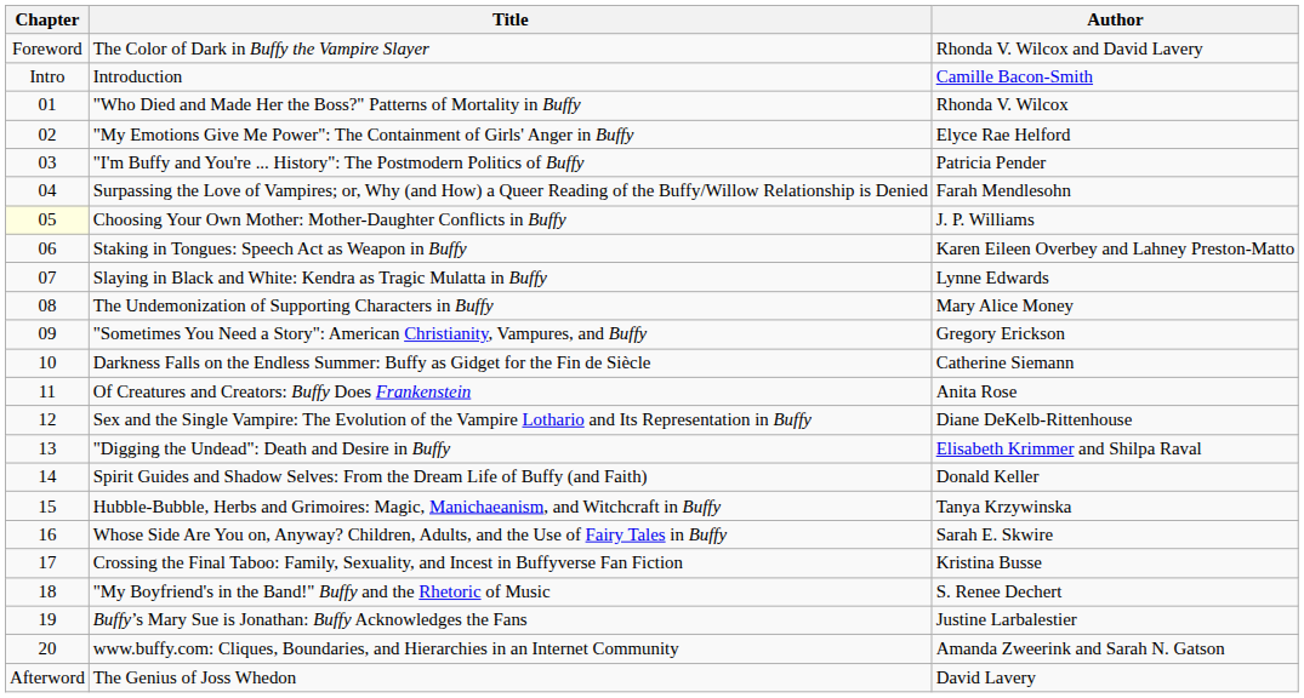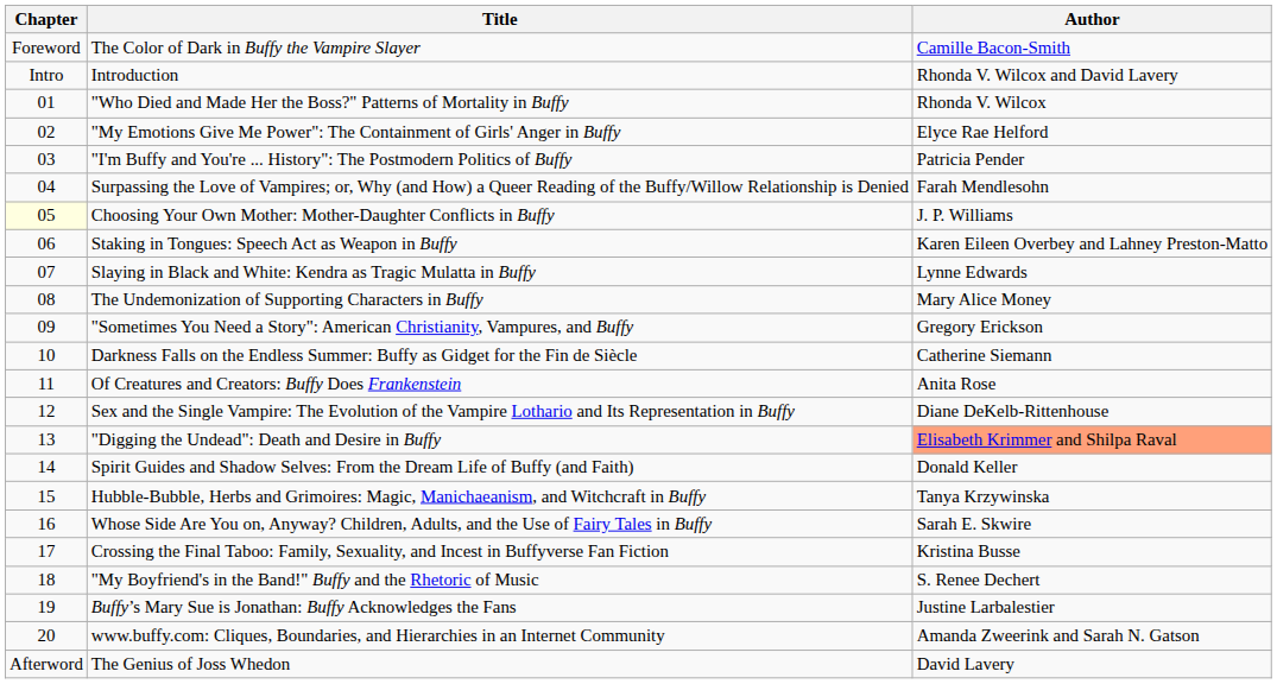The Color of Dark in Buffy the Vampire Slayer | Author: Rhonda V. Wilcox and David Lavery -> Camille Bacon-Smith
Introduction | Author: Camille Bacon-Smith -> Rhonda V. Wilcox and David Lavery
"Digging the Undead": Death and Desire in Buffy | Author: no background -> lightsalmon background
